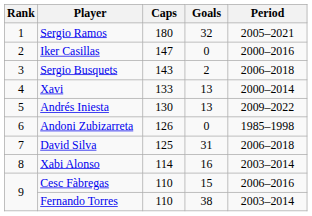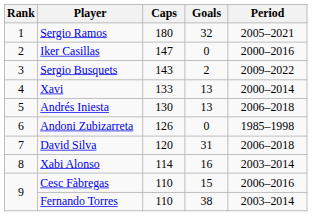Sergio Busquets | Period: 2006–2018 -> 2009–2022
Andrés Iniesta | Period: 2009–2022 -> 2006–2018
David Silva | Caps: 125 -> 120
